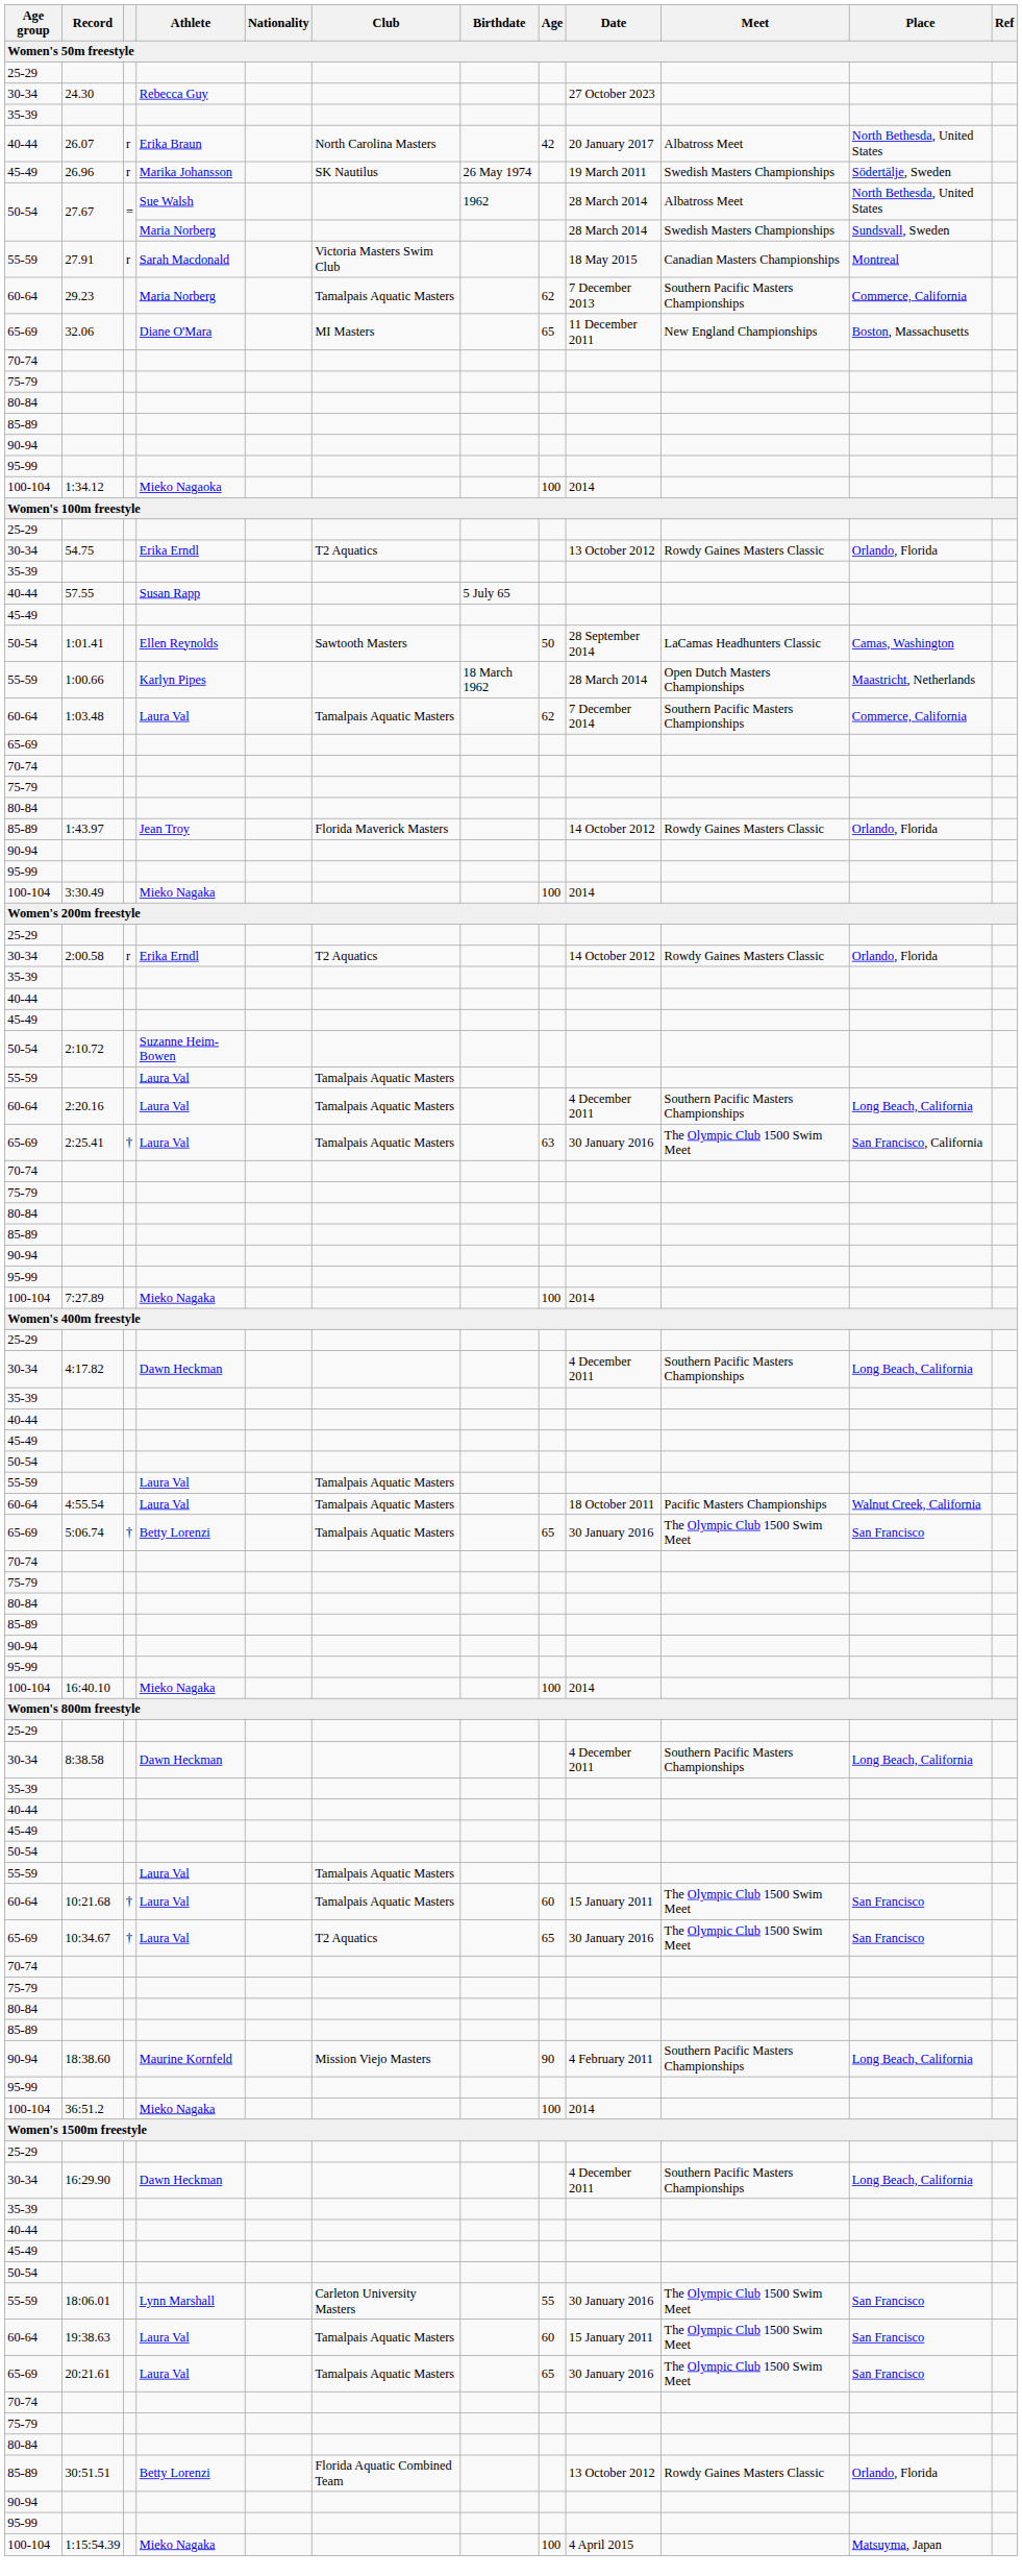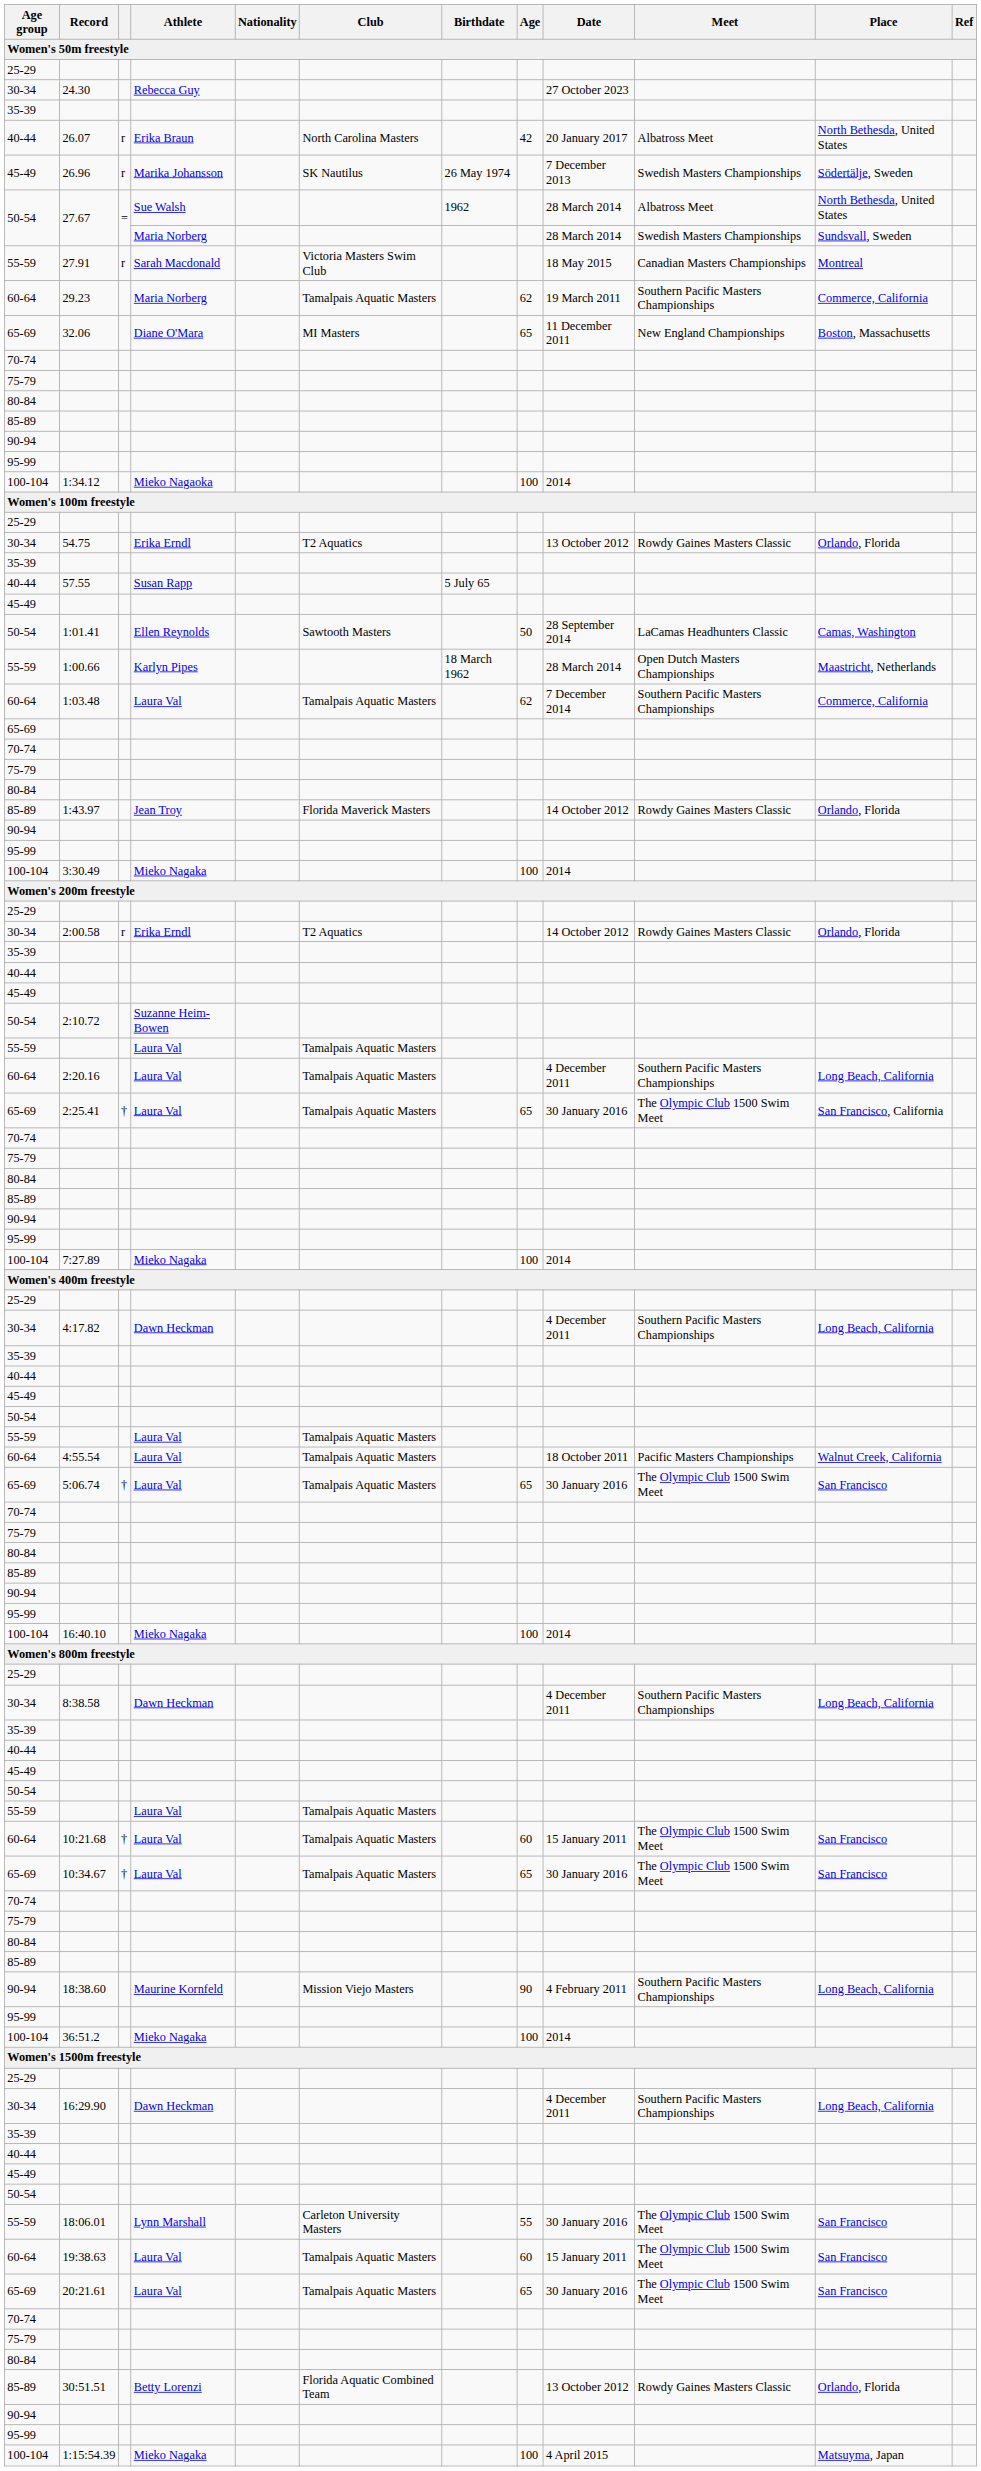26.96 | Date: 19 March 2011 -> 7 December 2013
29.23 | Date: 7 December 2013 -> 19 March 2011
2:25.41 | Age: 63 -> 65
5:06.74 | Athlete: Betty Lorenzi -> Laura Val
10:34.67 | Club: T2 Aquatics -> Tamalpais Aquatic Masters
